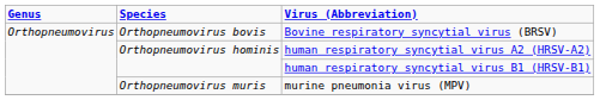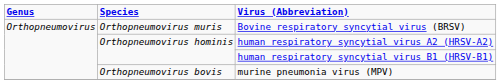Bovine respiratory syncytial virus (BRSV) | Species: Orthopneumovirus bovis -> Orthopneumovirus muris
murine pneumonia virus (MPV) | Species: Orthopneumovirus muris -> Orthopneumovirus bovis
